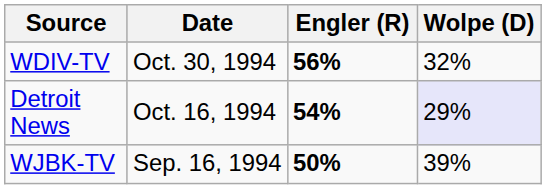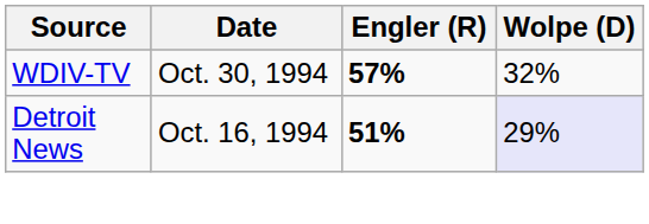WDIV-TV | Engler (R): 56% -> 57%
Detroit News | Engler (R): 54% -> 51%
- row: WJBK-TV | Sep. 16, 1994 | 50% | 39%
